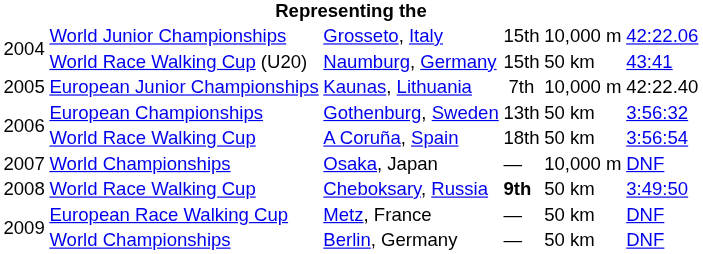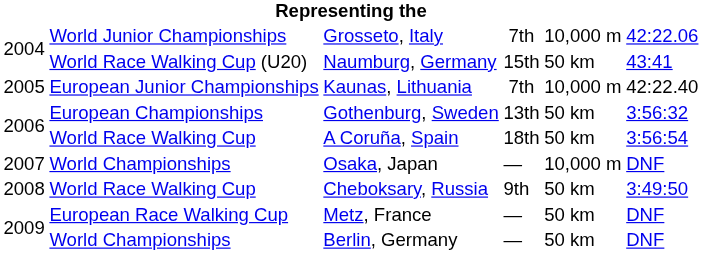Grosseto, Italy | column 4: 15th -> 7th
Cheboksary, Russia | column 4: bold -> normal
